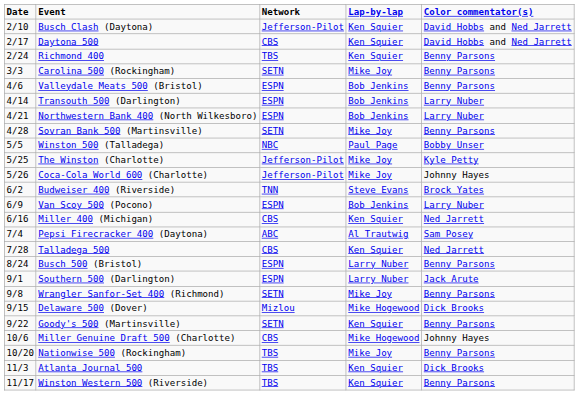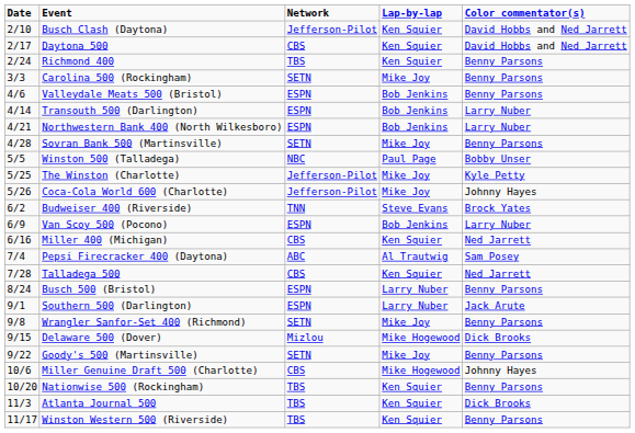Goody's 500 (Martinsville) | Lap-by-lap: Ken Squier -> Mike Joy
Nationwise 500 (Rockingham) | Lap-by-lap: Mike Joy -> Ken Squier
